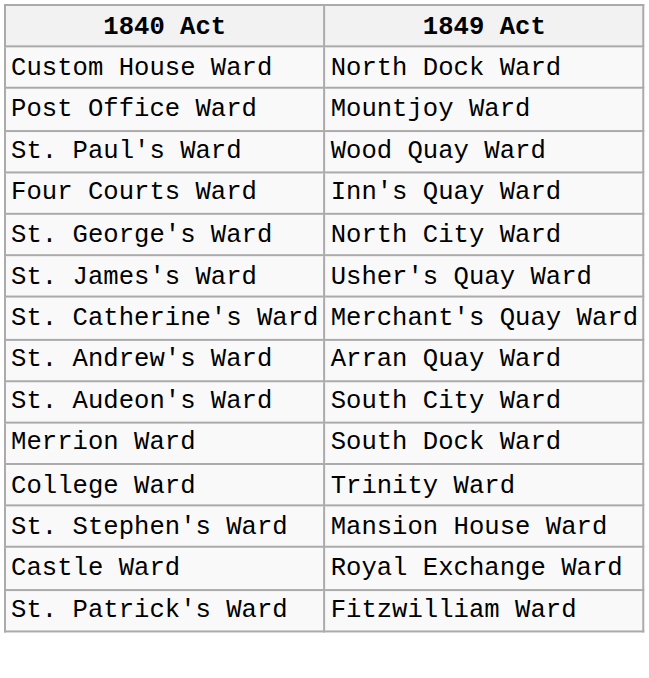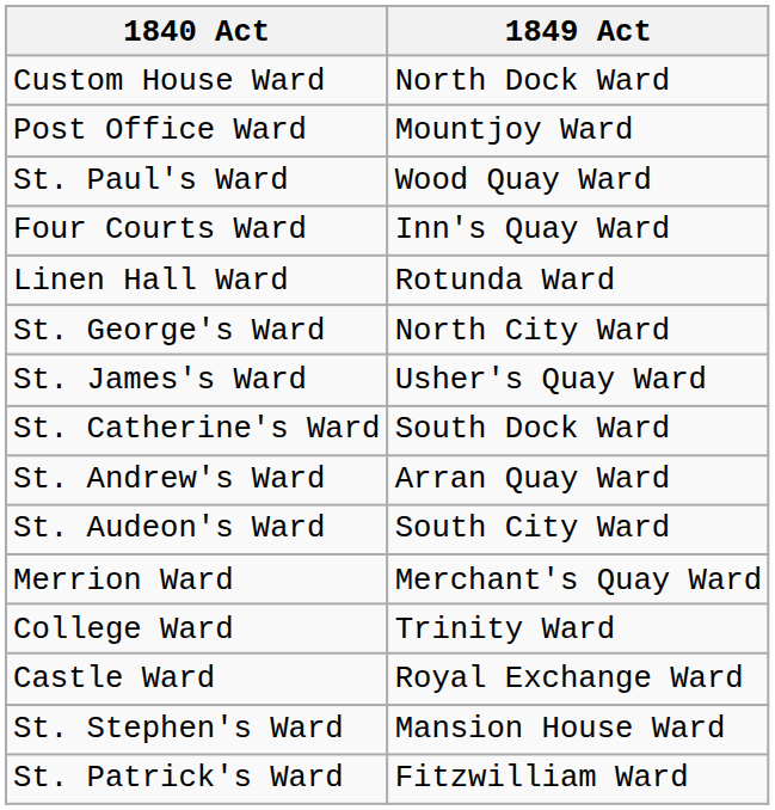+ row: Linen Hall Ward | Rotunda Ward
St. Catherine's Ward | 1849 Act: Merchant's Quay Ward -> South Dock Ward
Merrion Ward | 1849 Act: South Dock Ward -> Merchant's Quay Ward
rows swapped: Castle Ward <-> St. Stephen's Ward
